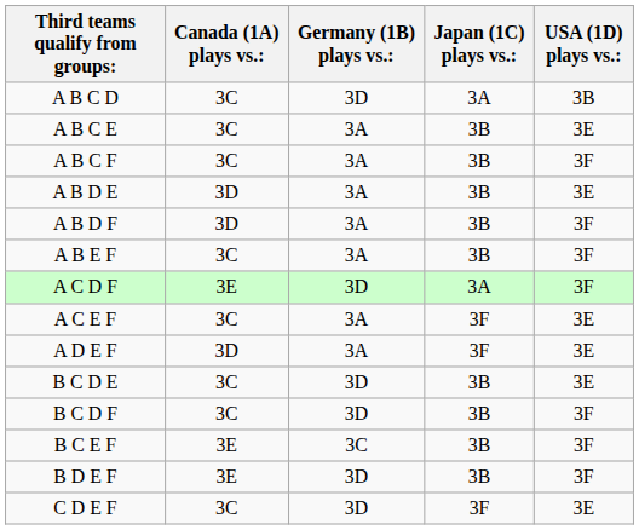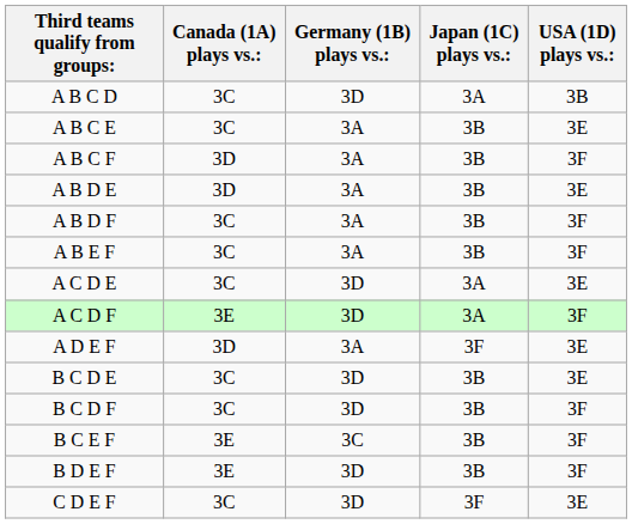A B C F | Canada (1A) plays vs.:: 3C -> 3D
A B D F | Canada (1A) plays vs.:: 3D -> 3C
+ row: A C D E | 3C | 3D | 3A | 3E
- row: A C E F | 3C | 3A | 3F | 3E
